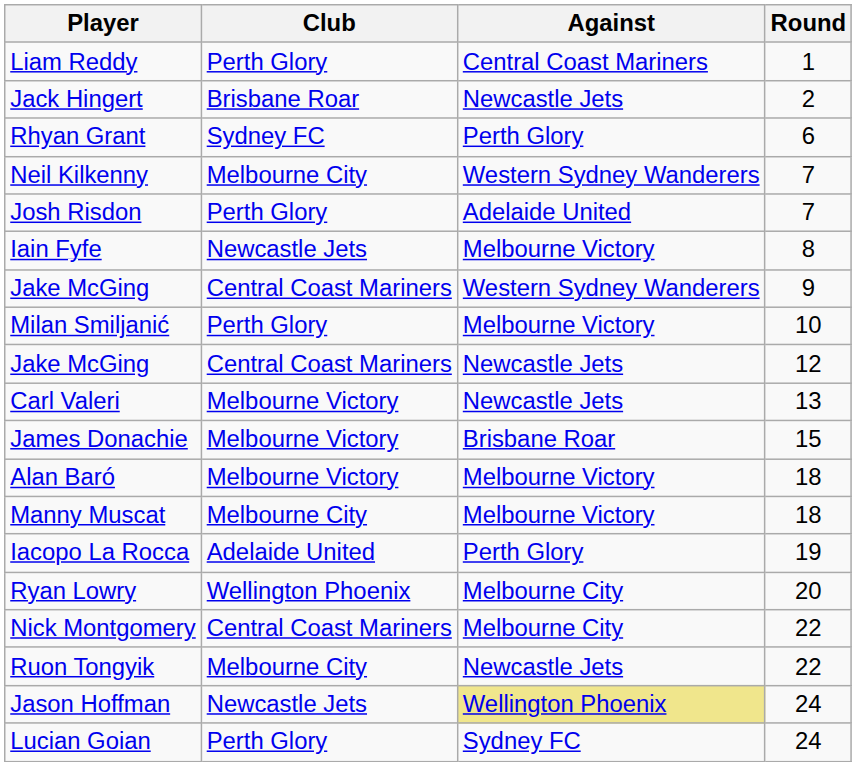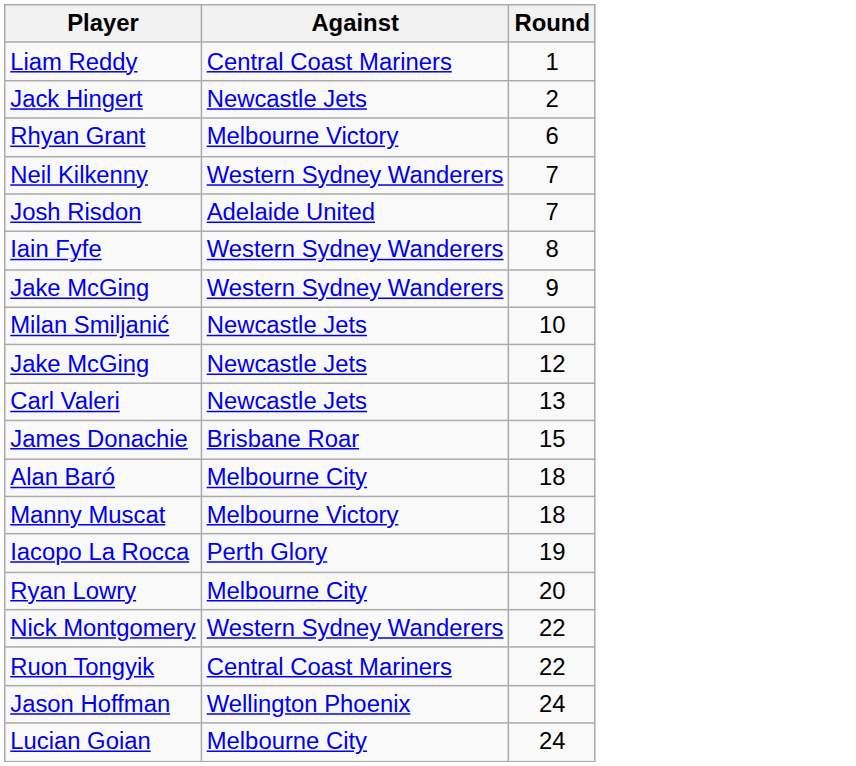- column: Club | Perth Glory | Brisbane Roar | Sydney FC | Melbourne City | Perth Glory | Newcastle Jets | Central Coast Mariners | Perth Glory | Central Coast Mariners | Melbourne Victory | Melbourne Victory | Melbourne Victory | Melbourne City | Adelaide United | Wellington Phoenix | Central Coast Mariners | Melbourne City | Newcastle Jets | Perth Glory
Rhyan Grant | Against: Perth Glory -> Melbourne Victory
Iain Fyfe | Against: Melbourne Victory -> Western Sydney Wanderers
Milan Smiljanić | Against: Melbourne Victory -> Newcastle Jets
Alan Baró | Against: Melbourne Victory -> Melbourne City
Nick Montgomery | Against: Melbourne City -> Western Sydney Wanderers
Ruon Tongyik | Against: Newcastle Jets -> Central Coast Mariners
Jason Hoffman | Against: khaki background -> no background
Lucian Goian | Against: Sydney FC -> Melbourne City
